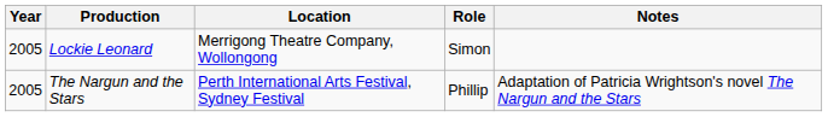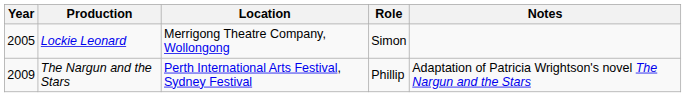The Nargun and the Stars | Year: 2005 -> 2009
